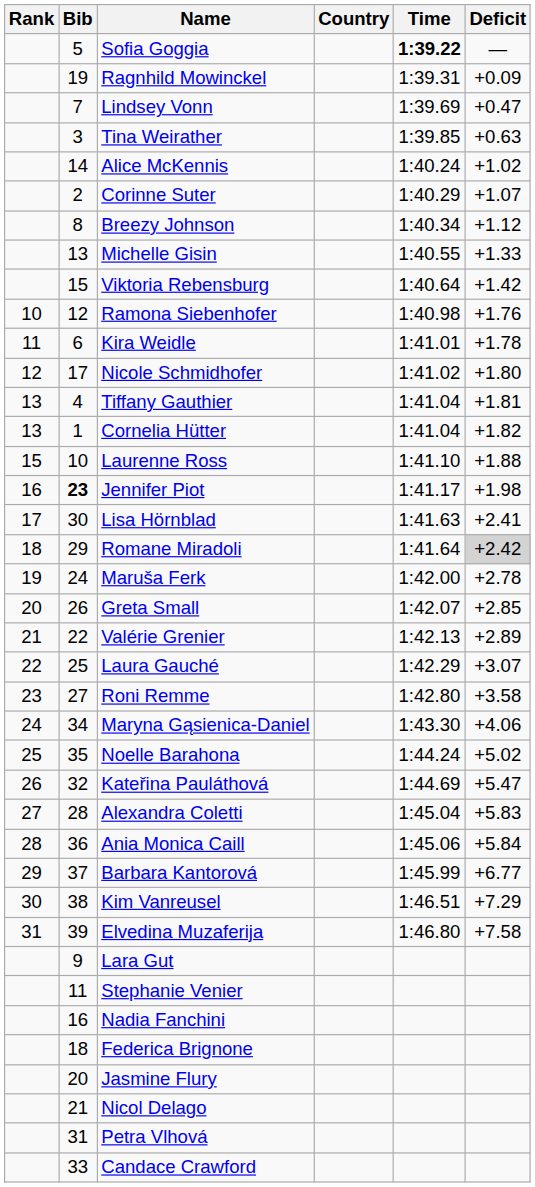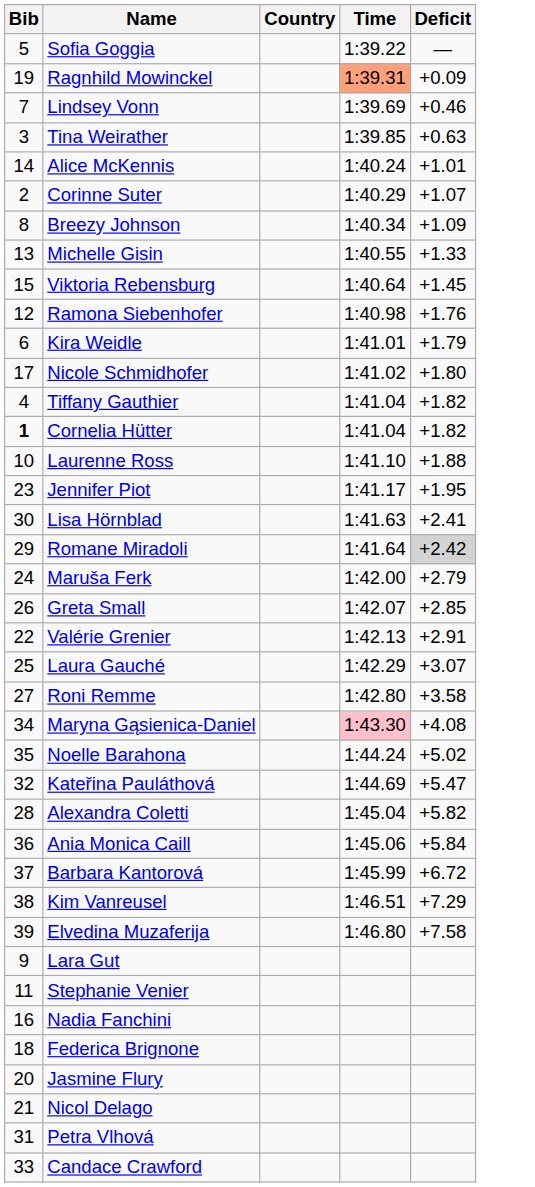- column: Rank | 10 | 11 | 12 | 13 | 13 | 15 | 16 | 17 | 18 | 19 | 20 | 21 | 22 | 23 | 24 | 25 | 26 | 27 | 28 | 29 | 30 | 31
Sofia Goggia | Time: bold -> normal
Ragnhild Mowinckel | Time: no background -> lightsalmon background
Lindsey Vonn | Deficit: +0.47 -> +0.46
Alice McKennis | Deficit: +1.02 -> +1.01
Breezy Johnson | Deficit: +1.12 -> +1.09
Viktoria Rebensburg | Deficit: +1.42 -> +1.45
Kira Weidle | Deficit: +1.78 -> +1.79
Tiffany Gauthier | Deficit: +1.81 -> +1.82
Cornelia Hütter | Bib: normal -> bold
Jennifer Piot | Bib: bold -> normal
Jennifer Piot | Deficit: +1.98 -> +1.95
Maruša Ferk | Deficit: +2.78 -> +2.79
Valérie Grenier | Deficit: +2.89 -> +2.91
Maryna Gąsienica-Daniel | Time: no background -> pink background
Maryna Gąsienica-Daniel | Deficit: +4.06 -> +4.08
Alexandra Coletti | Deficit: +5.83 -> +5.82
Barbara Kantorová | Deficit: +6.77 -> +6.72
